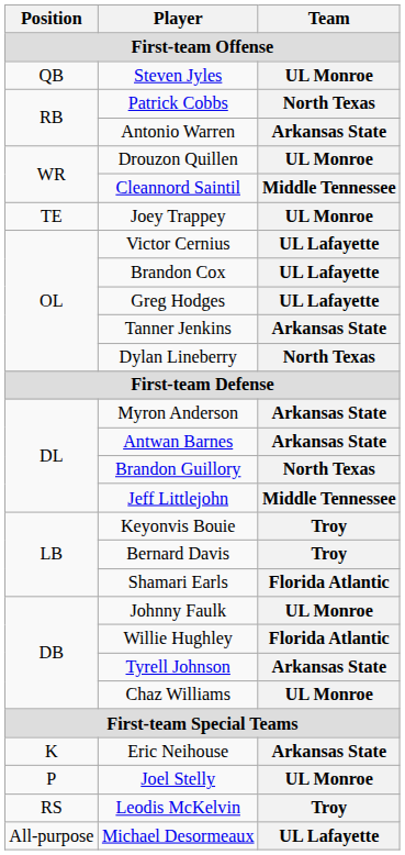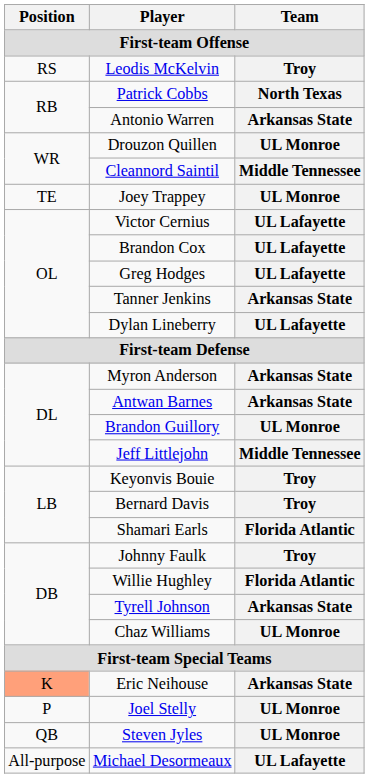rows swapped: Steven Jyles <-> Leodis McKelvin
Dylan Lineberry | Team: North Texas -> UL Lafayette
Brandon Guillory | Team: North Texas -> UL Monroe
Johnny Faulk | Team: UL Monroe -> Troy
Eric Neihouse | Position: no background -> lightsalmon background
